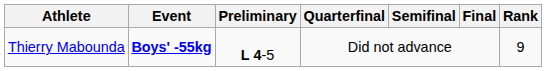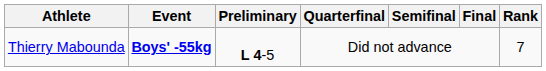Thierry Mabounda | Rank: 9 -> 7
